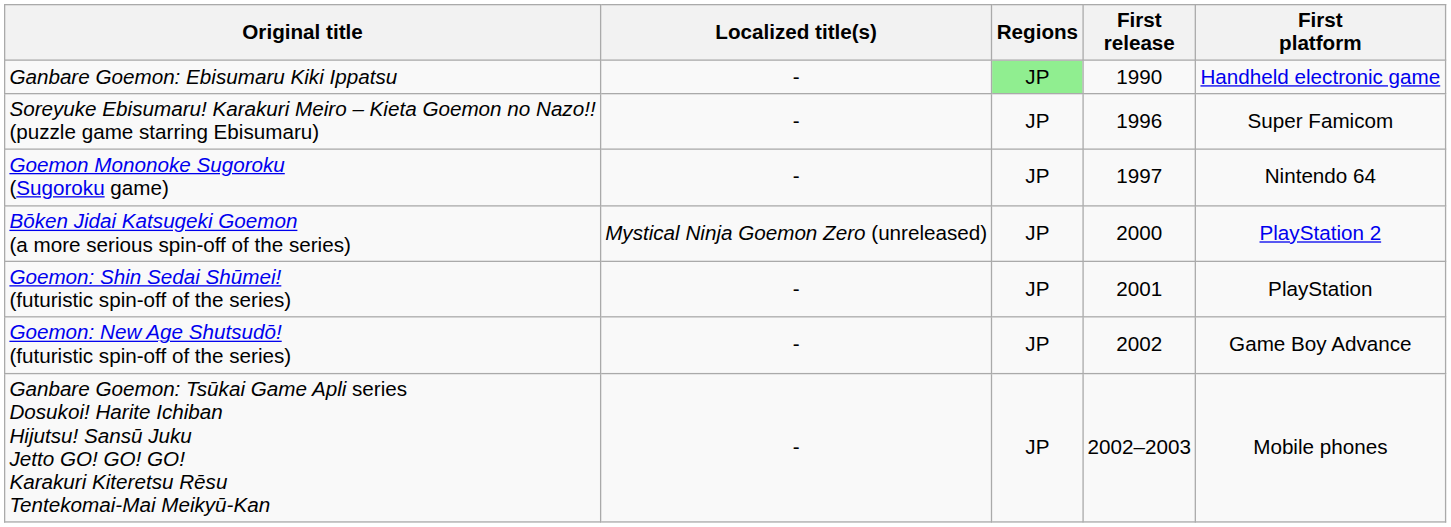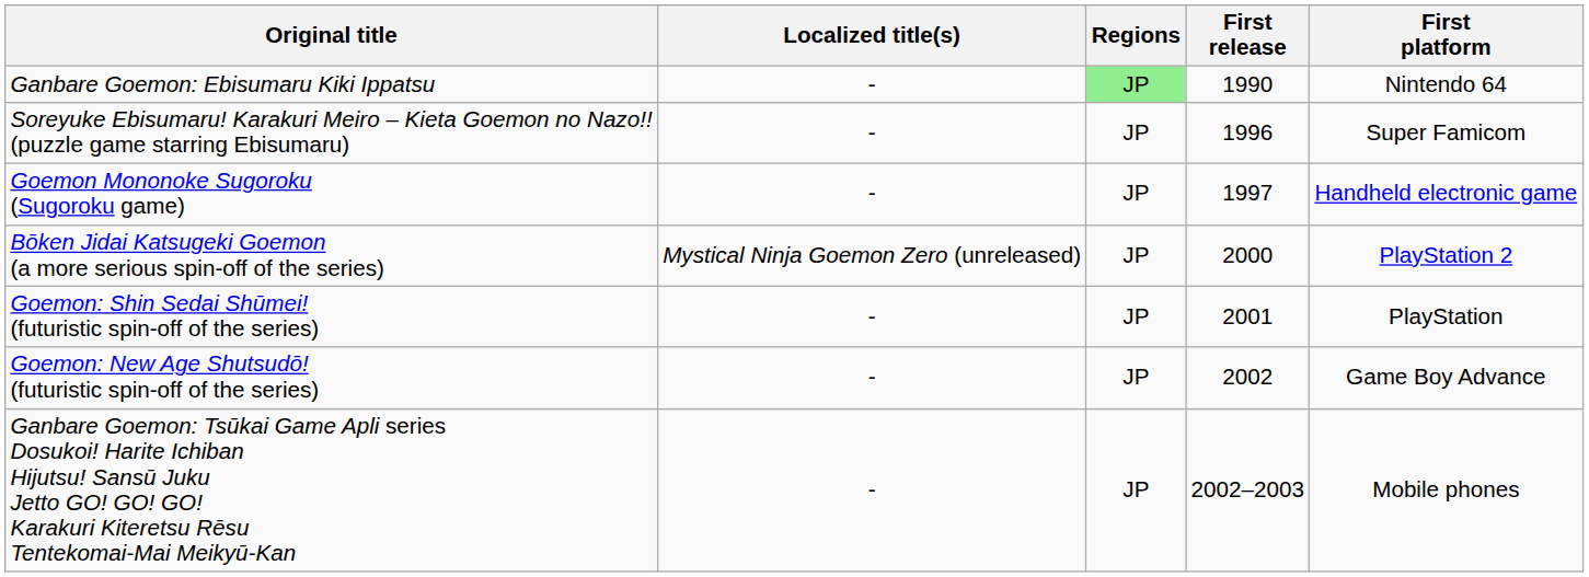Ganbare Goemon: Ebisumaru Kiki Ippatsu | First platform: Handheld electronic game -> Nintendo 64
Goemon Mononoke Sugoroku (Sugoroku game) | First platform: Nintendo 64 -> Handheld electronic game
